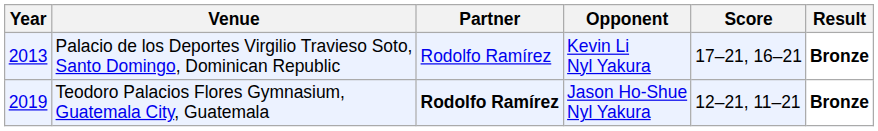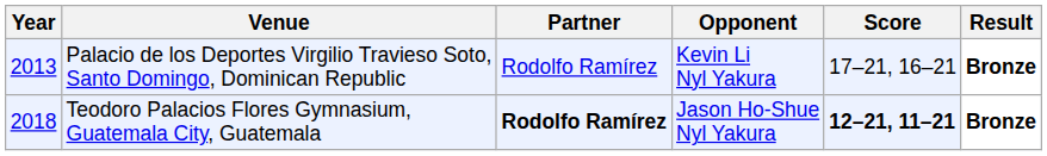Teodoro Palacios Flores Gymnasium, Guatemala City, Guatemala | Year: 2019 -> 2018
Teodoro Palacios Flores Gymnasium, Guatemala City, Guatemala | Score: normal -> bold
